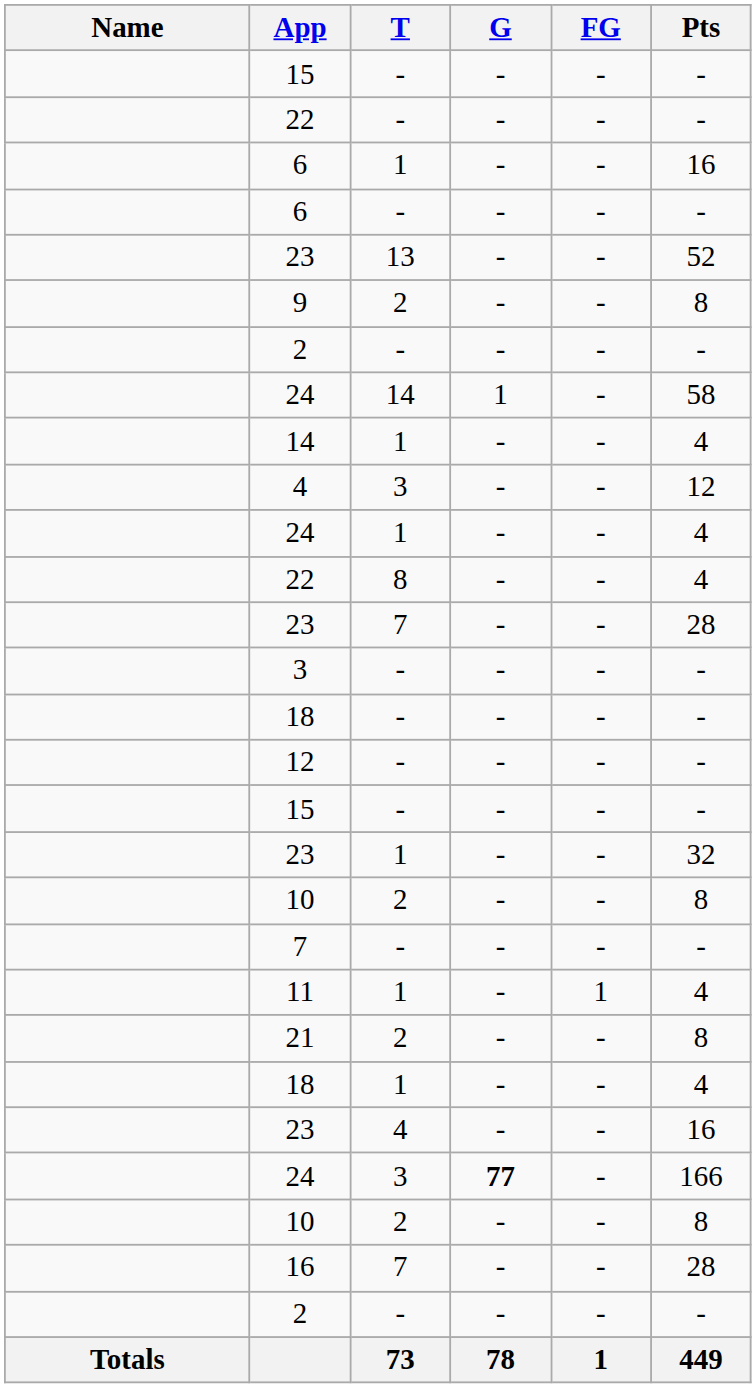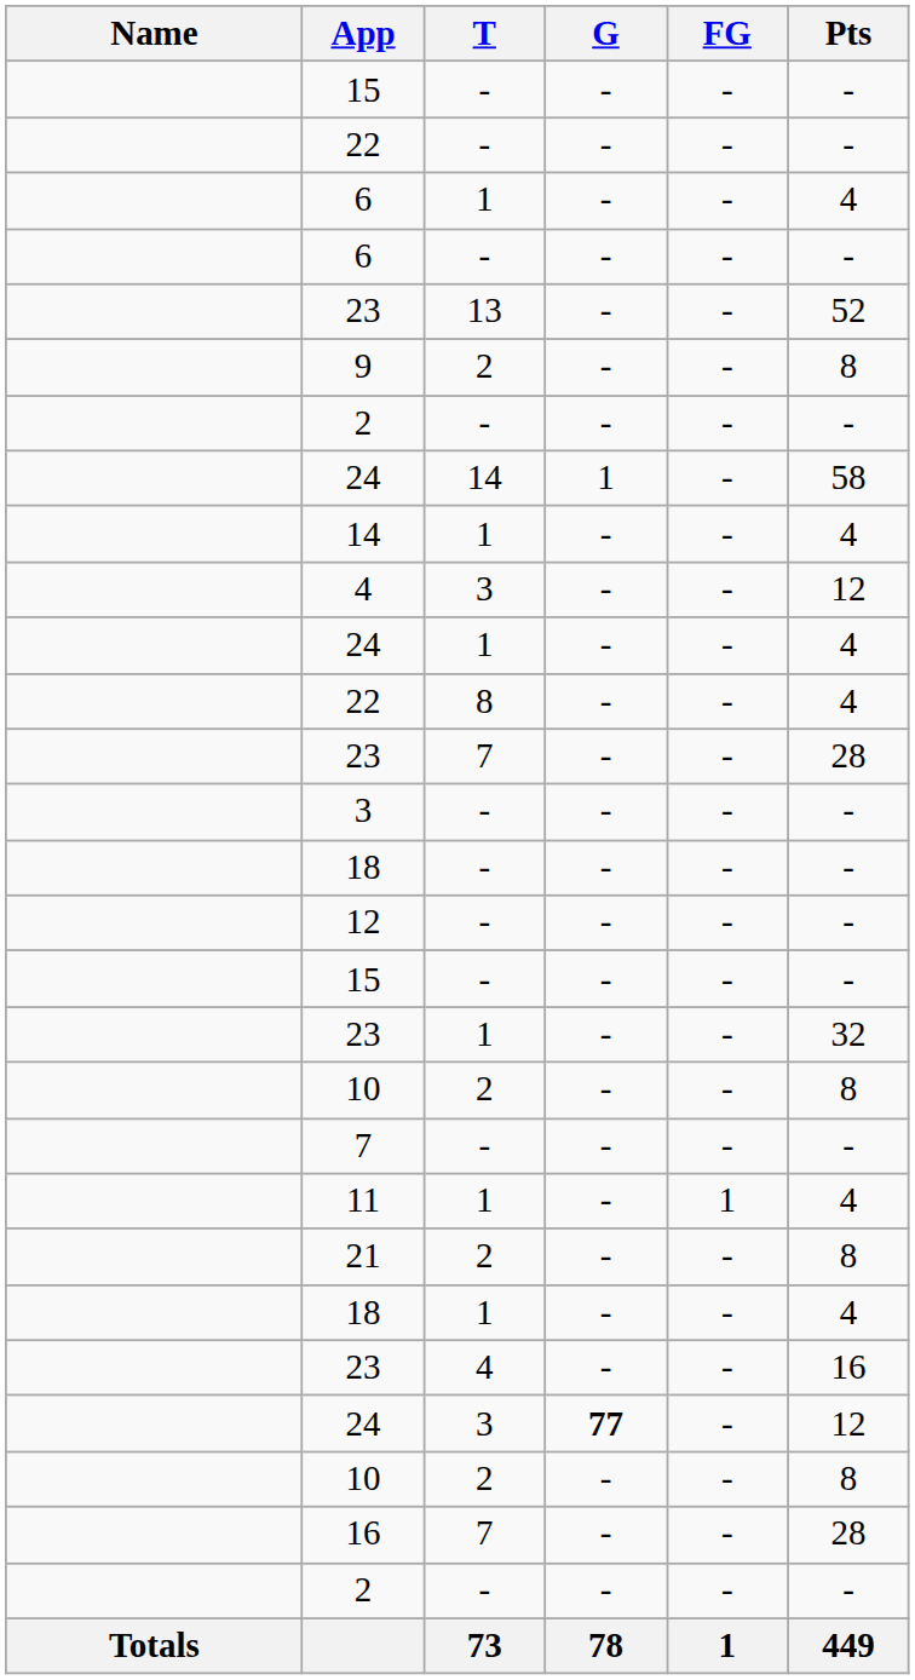6 / 1 | Pts: 16 -> 4
24 / 3 | Pts: 166 -> 12
